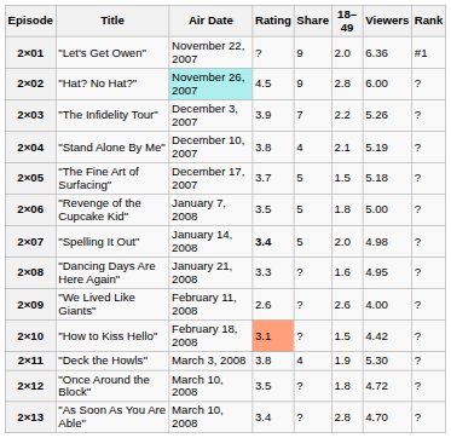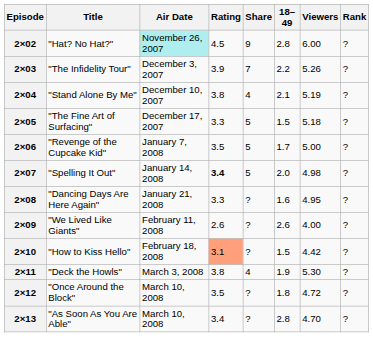- row: 2×01 | "Let's Get Owen" | November 22, 2007 | ? | 9 | 2.0 | 6.36 | #1
2×05 | Rating: 3.7 -> 3.3
2×06 | 18–49: 1.8 -> 1.7
